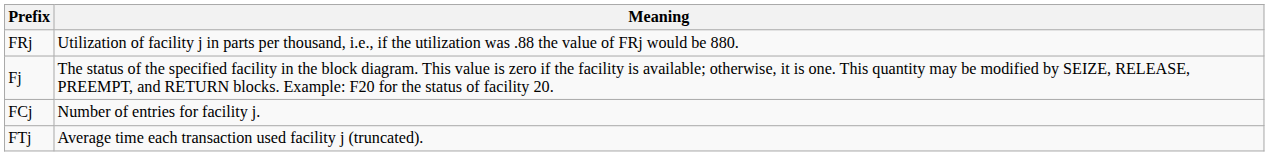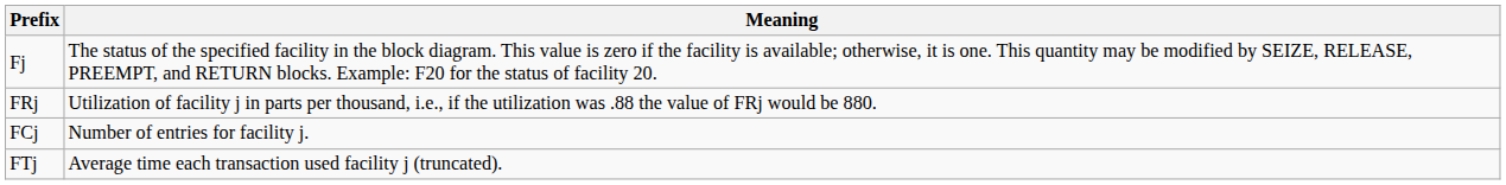rows swapped: Fj <-> FRj
